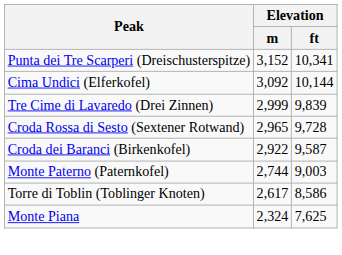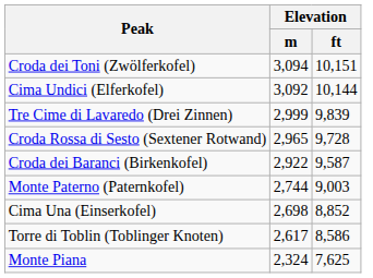- row: Punta dei Tre Scarperi (Dreischusterspitze) | 3,152 | 10,341
+ row: Croda dei Toni (Zwölferkofel) | 3,094 | 10,151
+ row: Cima Una (Einserkofel) | 2,698 | 8,852
